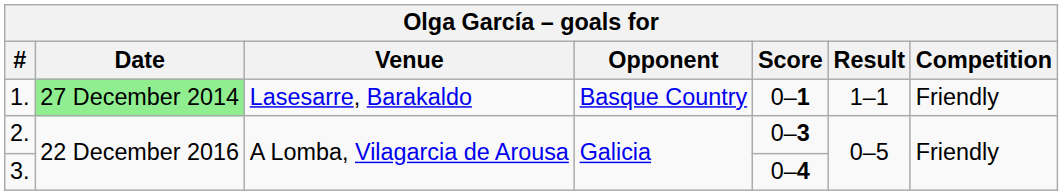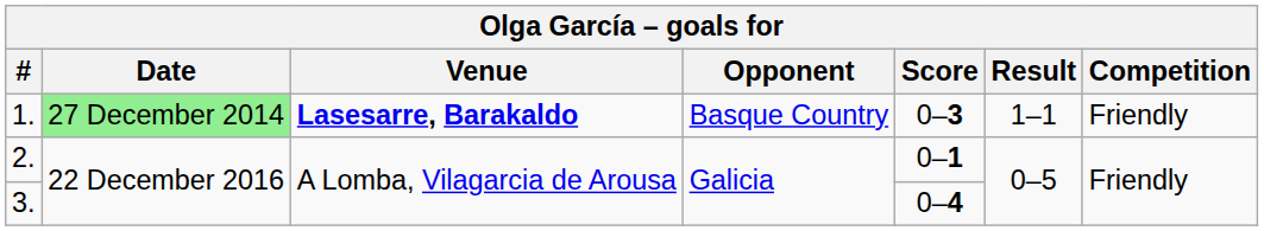1. | Venue: normal -> bold
1. | Score: 0–1 -> 0–3
2. | Score: 0–3 -> 0–1
